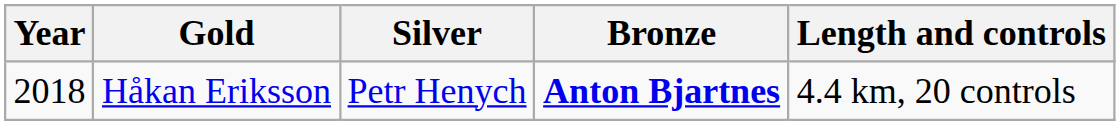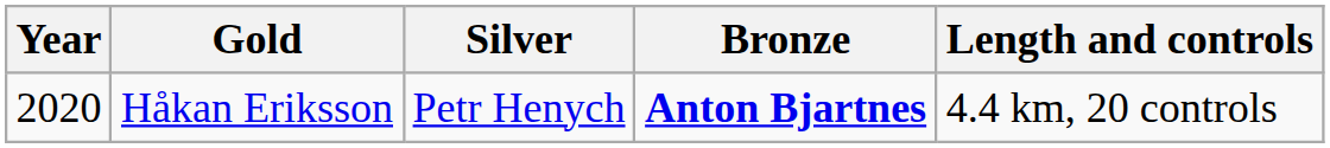Håkan Eriksson | Year: 2018 -> 2020
